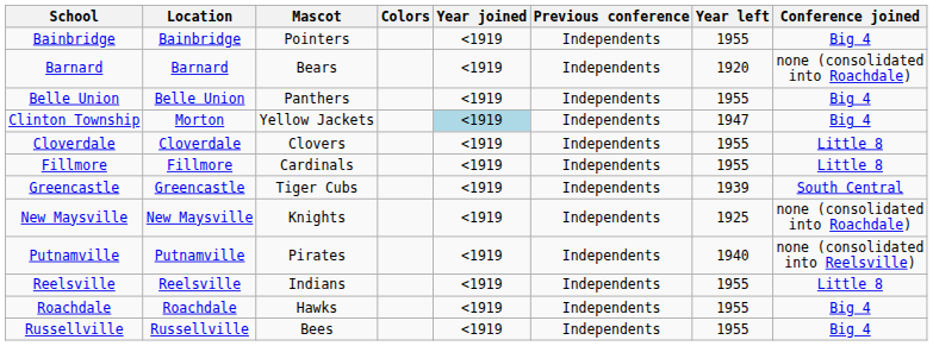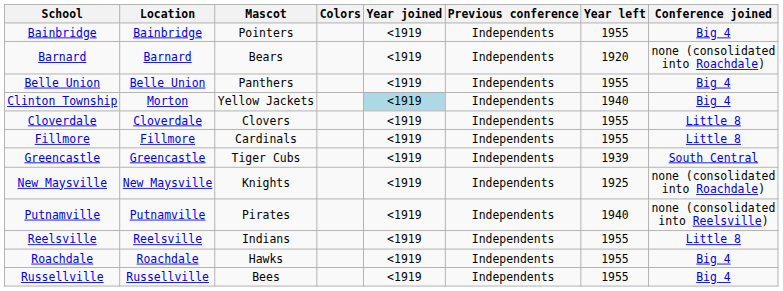Clinton Township | Year left: 1947 -> 1940
